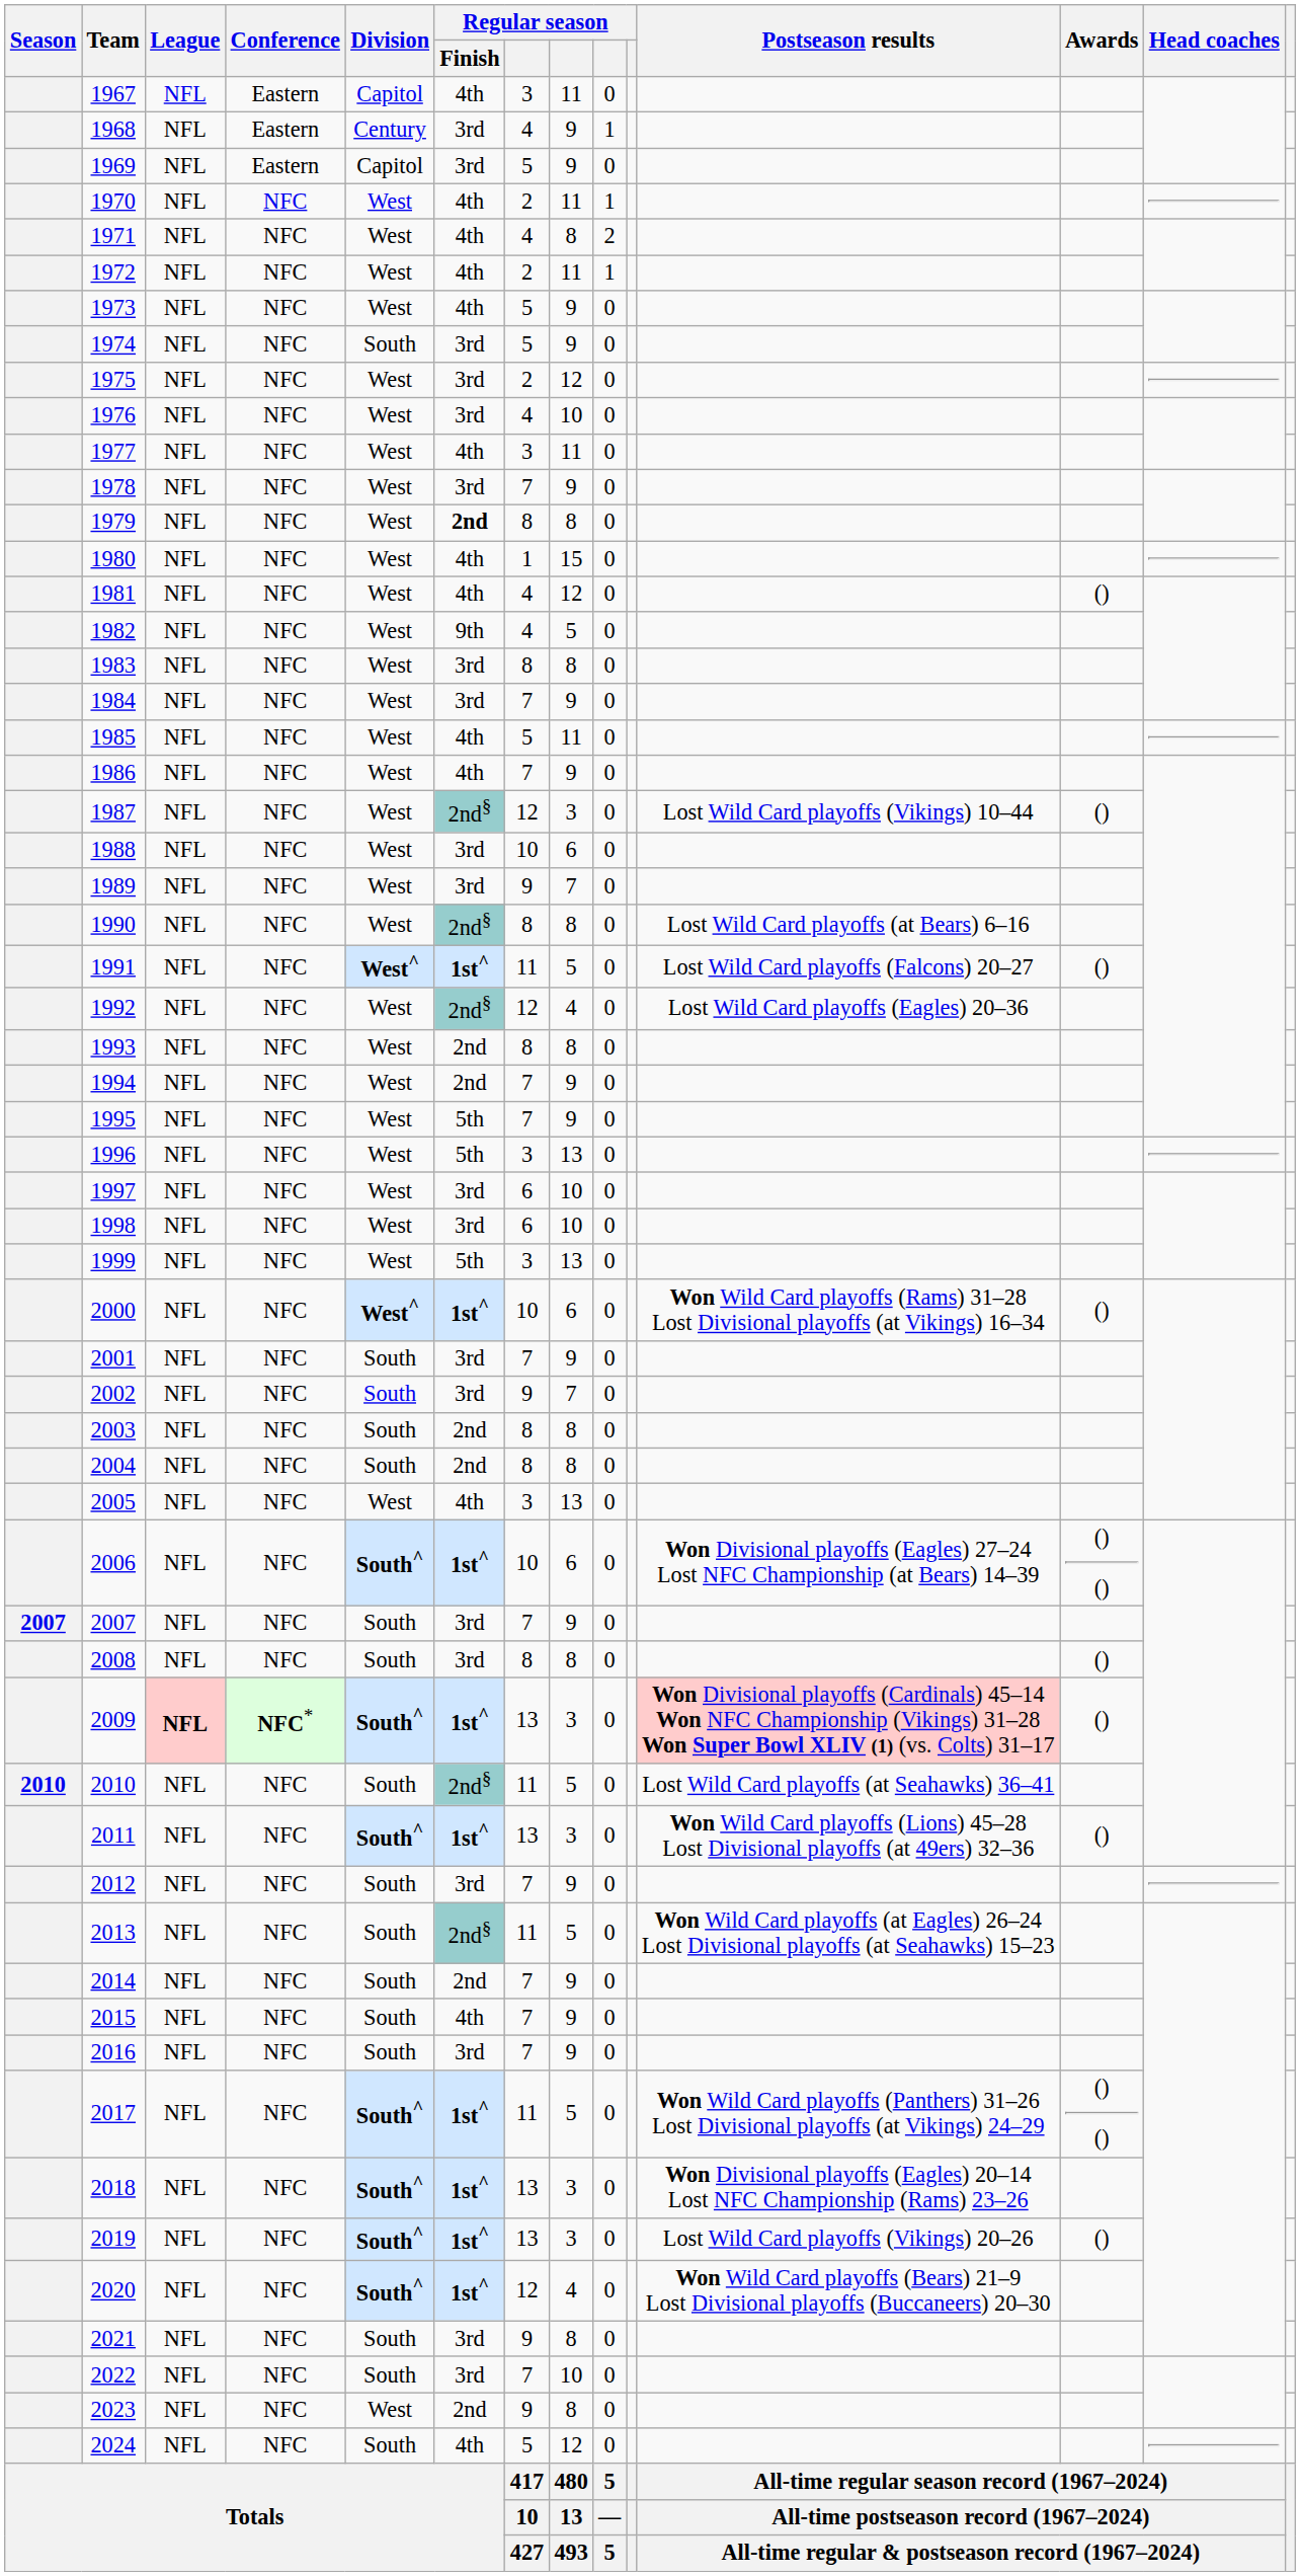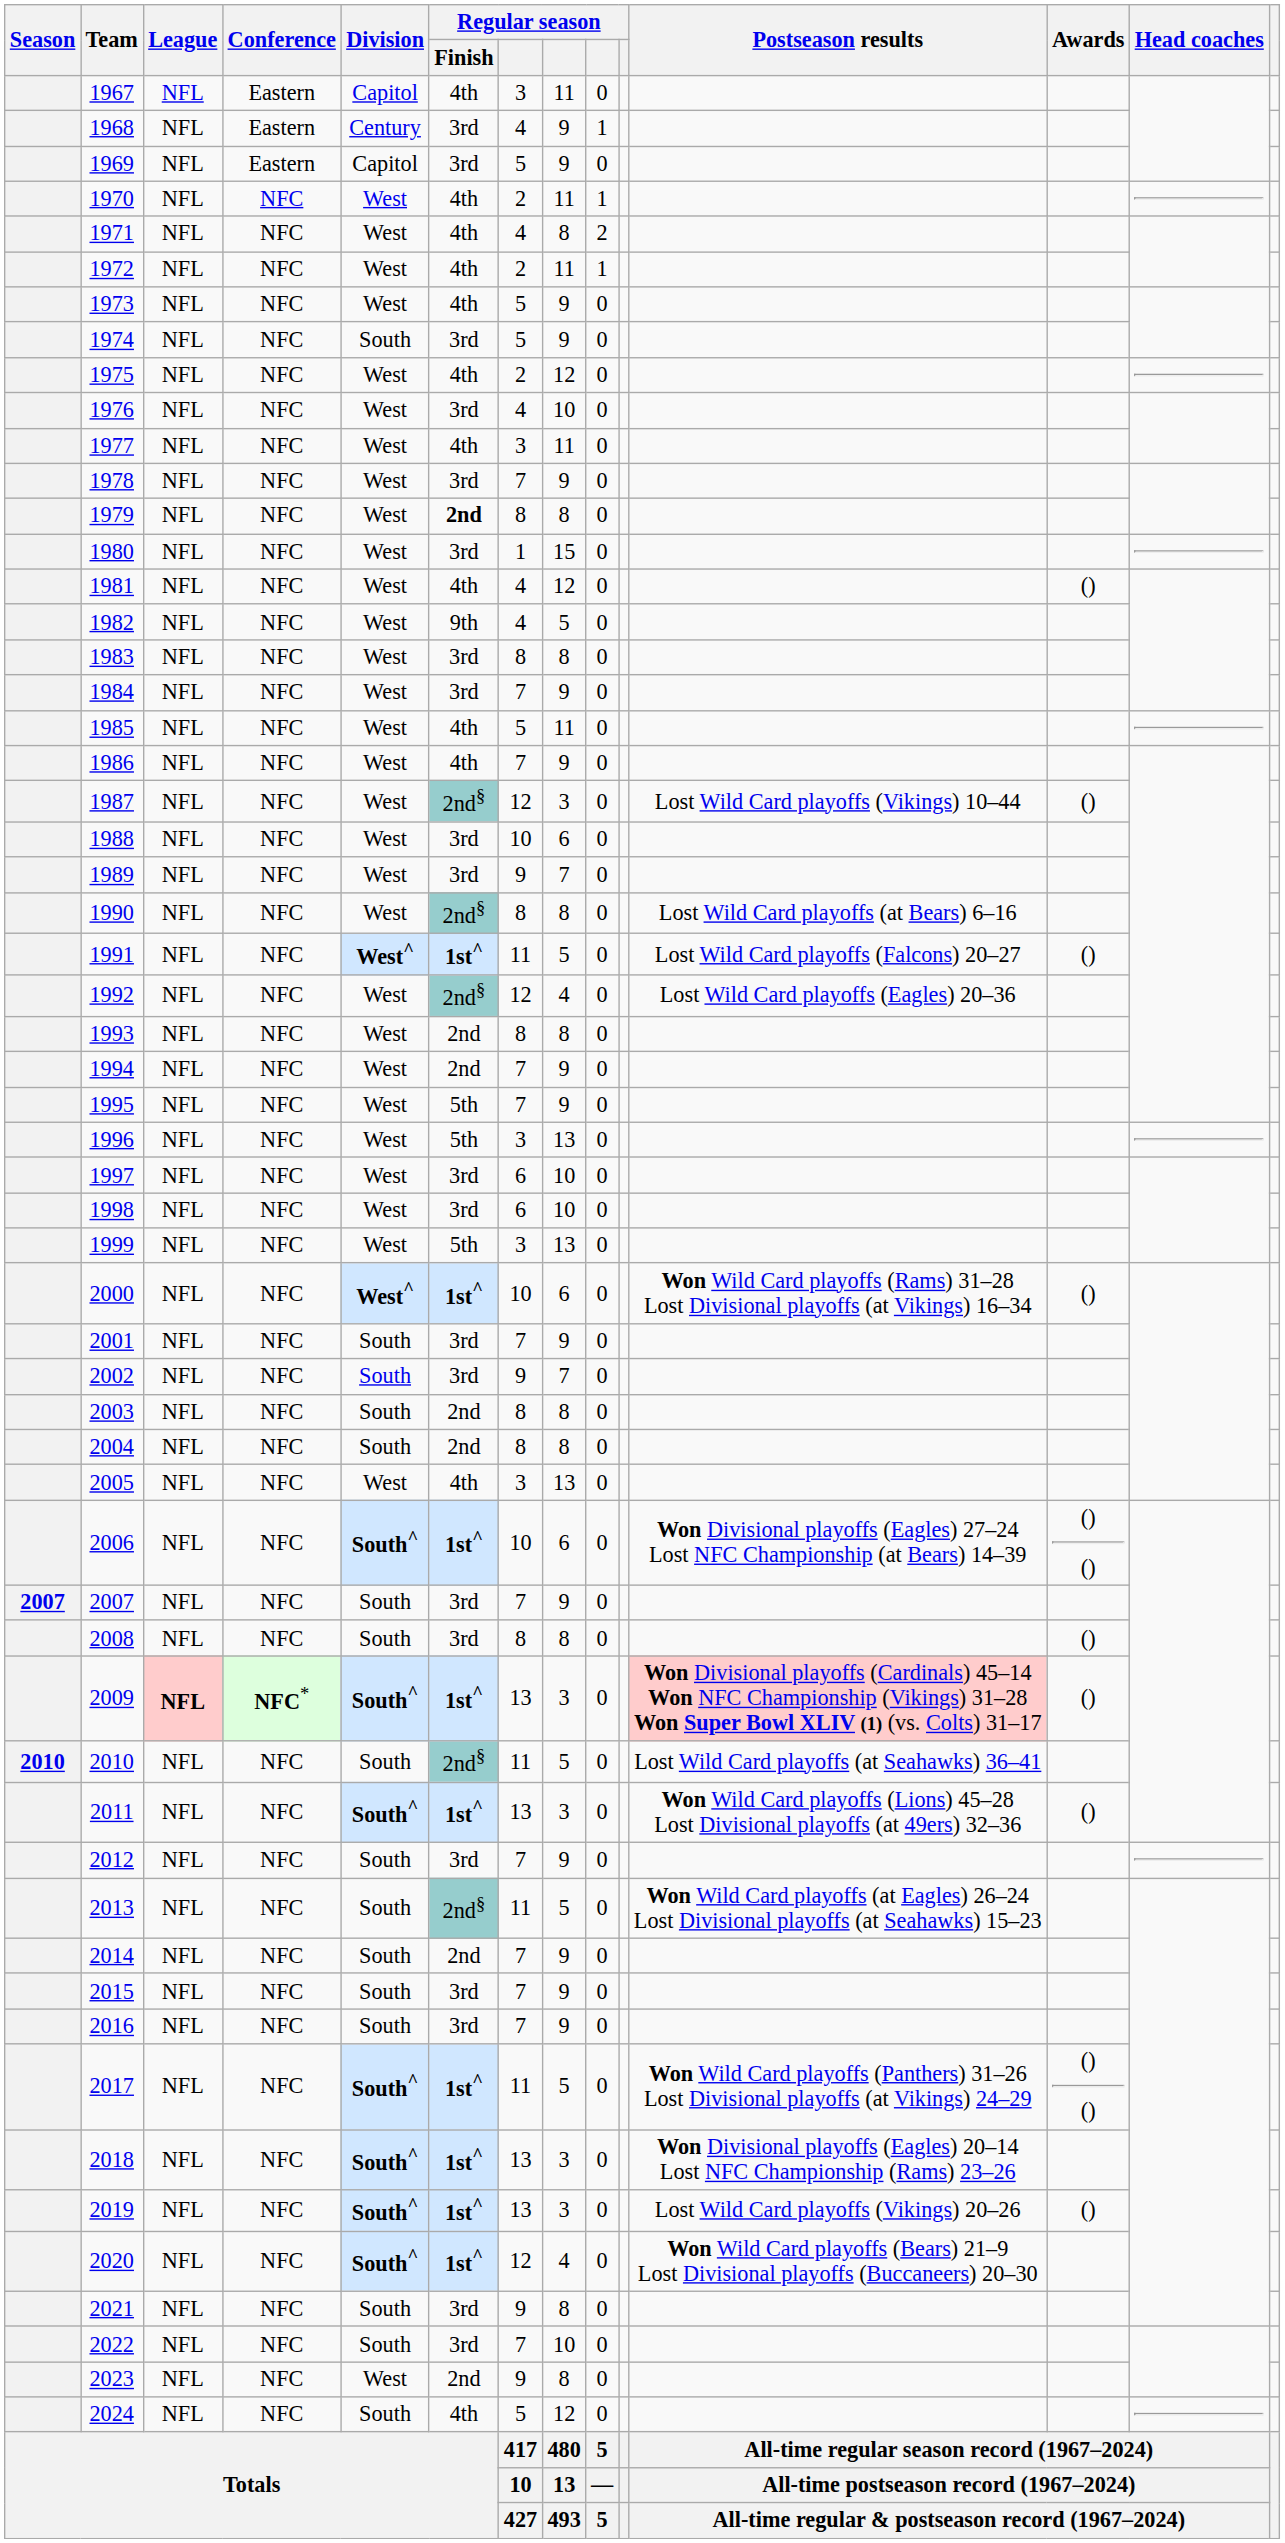1975 | Regular season / Finish: 3rd -> 4th
1980 | Regular season / Finish: 4th -> 3rd
2015 | Regular season / Finish: 4th -> 3rd
